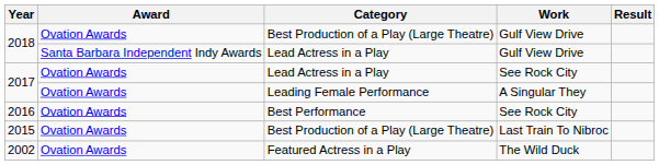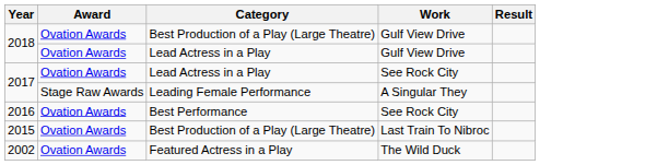2018 / Lead Actress in a Play | Award: Santa Barbara Independent Indy Awards -> Ovation Awards
2017 / Leading Female Performance | Award: Ovation Awards -> Stage Raw Awards
